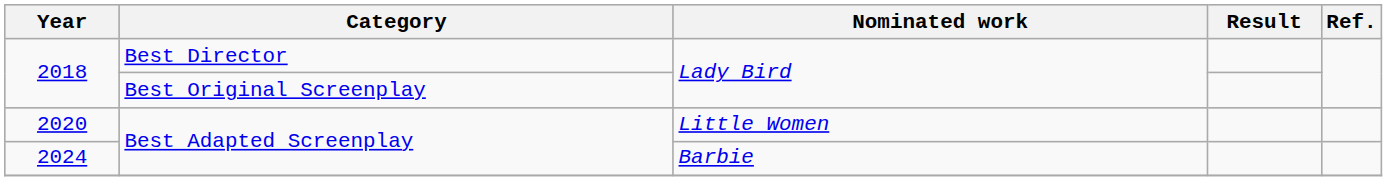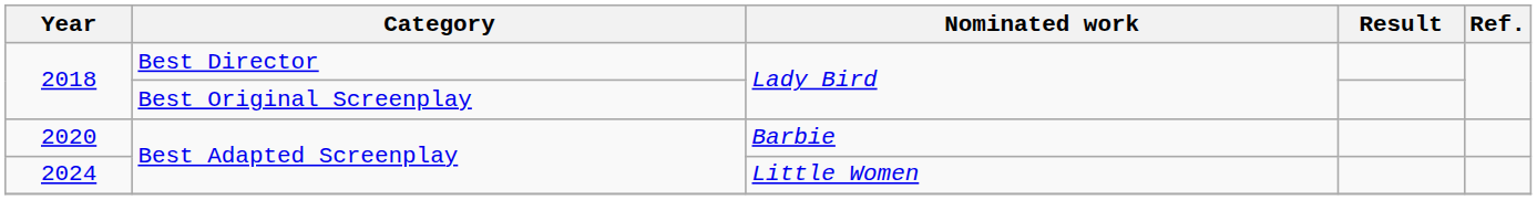2020 | Nominated work: Little Women -> Barbie
2024 | Nominated work: Barbie -> Little Women
